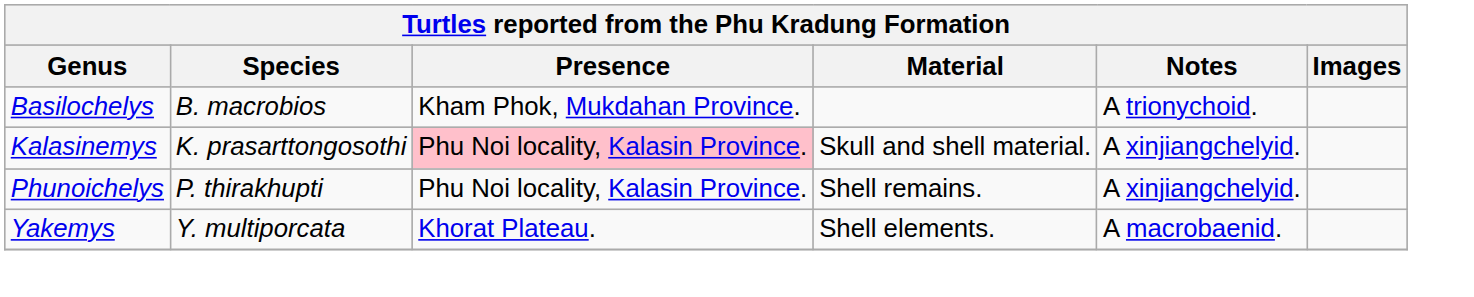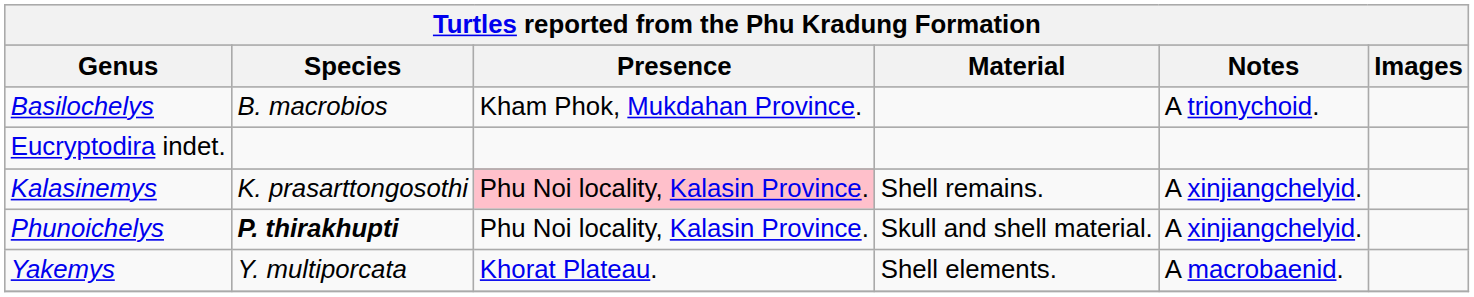+ row: Eucryptodira indet.
Kalasinemys | Material: Skull and shell material. -> Shell remains.
Phunoichelys | Species: normal -> bold
Phunoichelys | Material: Shell remains. -> Skull and shell material.
